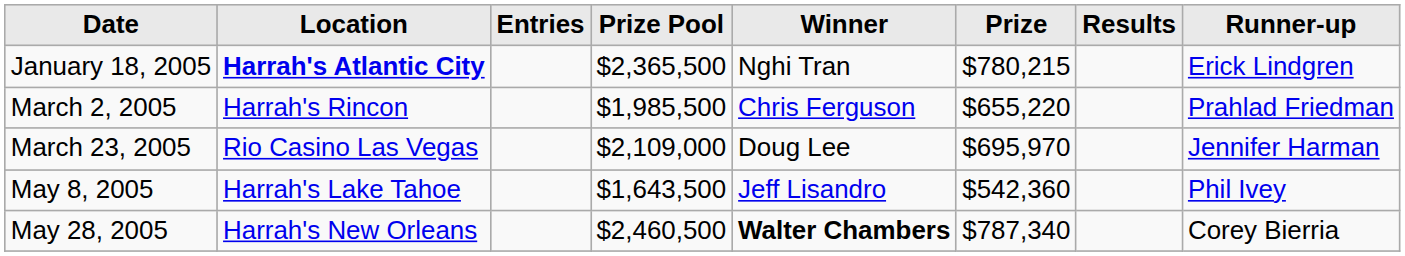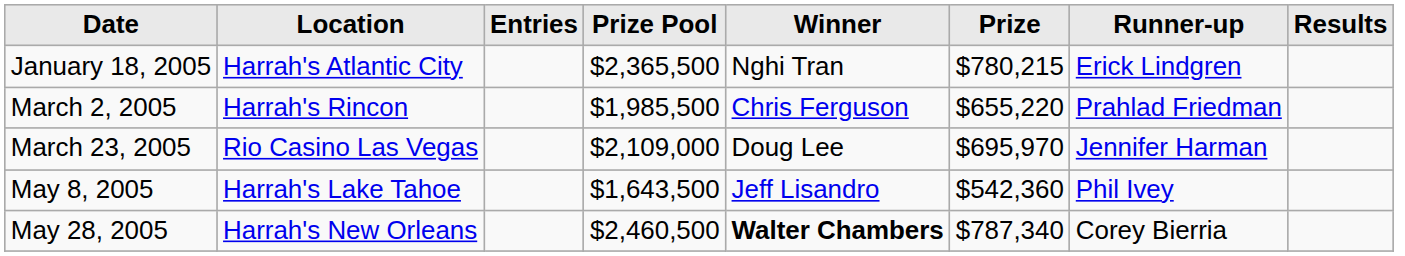columns swapped: Runner-up <-> Results
January 18, 2005 | Location: bold -> normal
